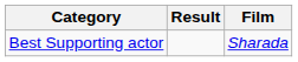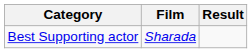columns swapped: Film <-> Result
